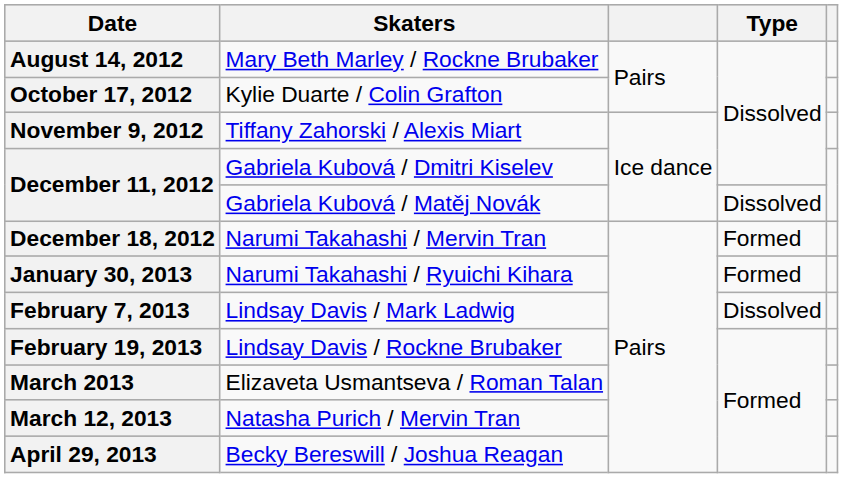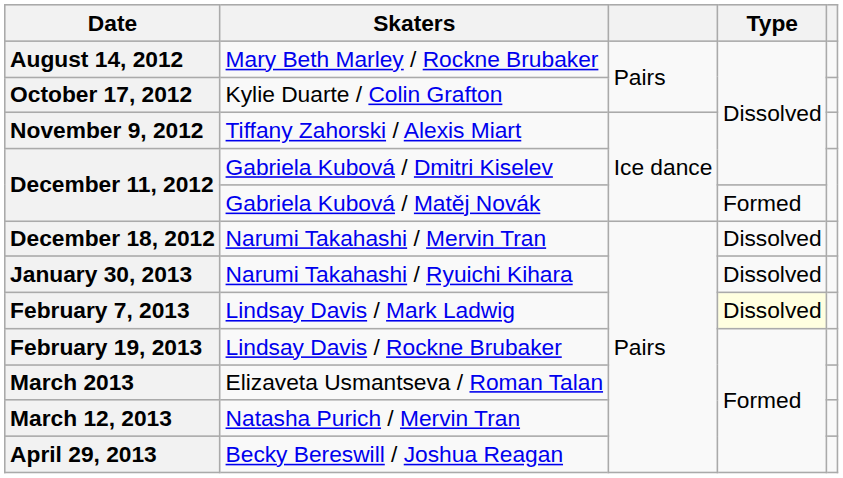December 11, 2012 / Gabriela Kubová / Matěj Novák | Type: Dissolved -> Formed
December 18, 2012 | Type: Formed -> Dissolved
January 30, 2013 | Type: Formed -> Dissolved
February 7, 2013 | Type: no background -> lightyellow background
